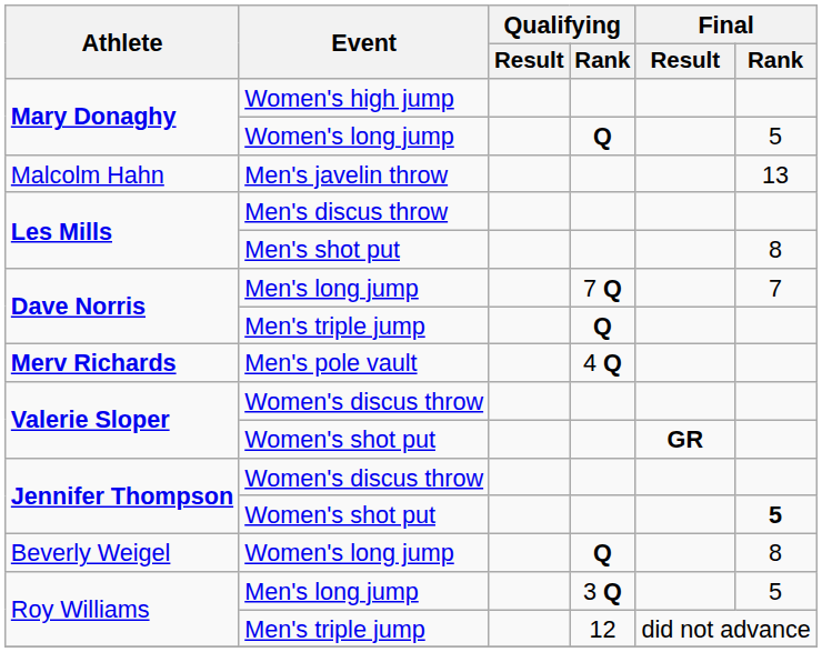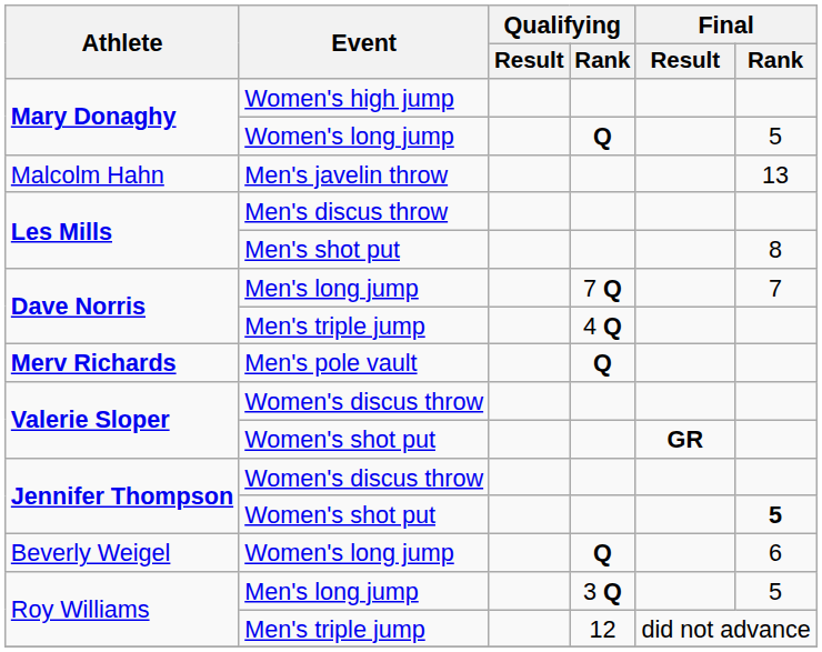Dave Norris / Men's triple jump | Qualifying / Rank: Q -> 4 Q
Men's pole vault | Qualifying / Rank: 4 Q -> Q
Beverly Weigel / Women's long jump | Final / Rank: 8 -> 6
